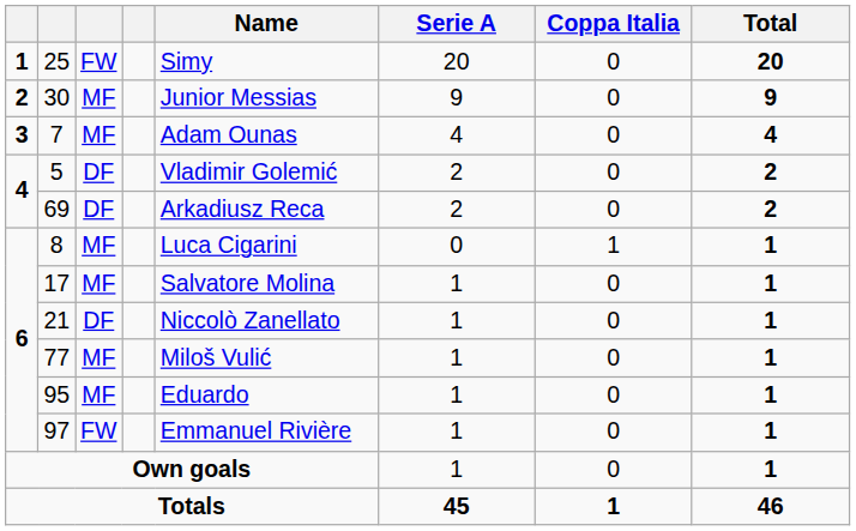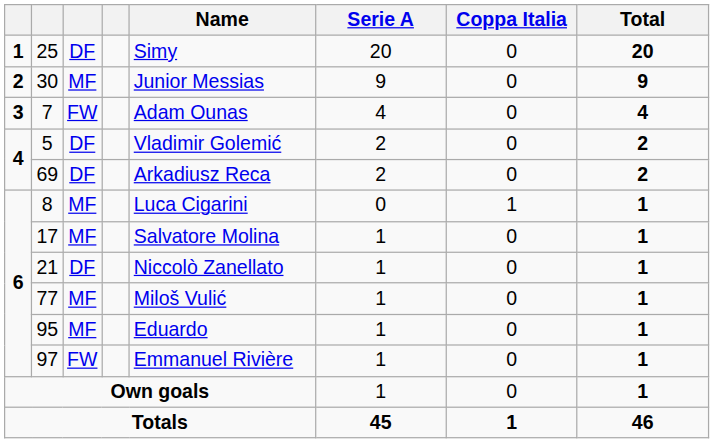25 | column 3: FW -> DF
7 | column 3: MF -> FW
